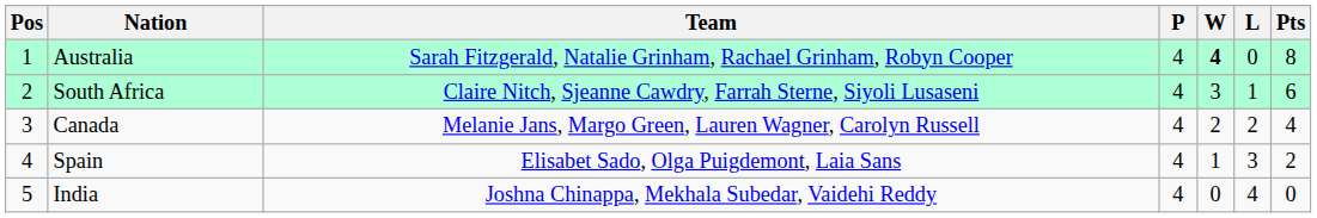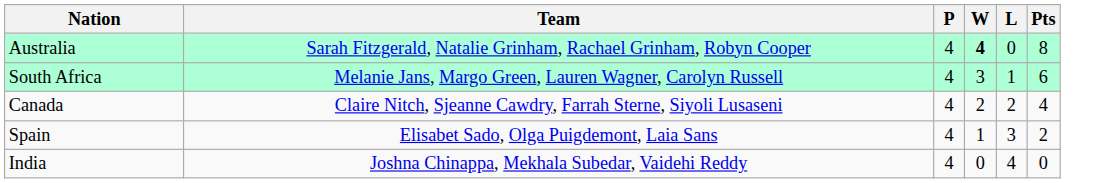- column: Pos | 1 | 2 | 3 | 4 | 5
South Africa | Team: Claire Nitch, Sjeanne Cawdry, Farrah Sterne, Siyoli Lusaseni -> Melanie Jans, Margo Green, Lauren Wagner, Carolyn Russell
Canada | Team: Melanie Jans, Margo Green, Lauren Wagner, Carolyn Russell -> Claire Nitch, Sjeanne Cawdry, Farrah Sterne, Siyoli Lusaseni
